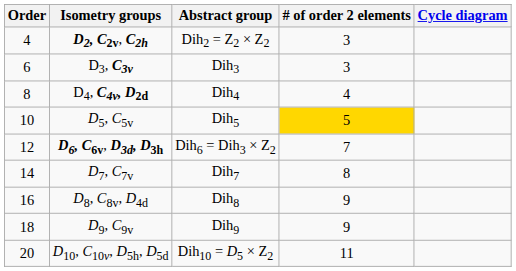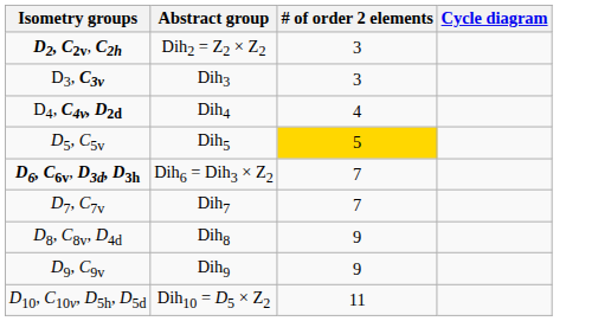- column: Order | 4 | 6 | 8 | 10 | 12 | 14 | 16 | 18 | 20
D7, C7v | # of order 2 elements: 8 -> 7
